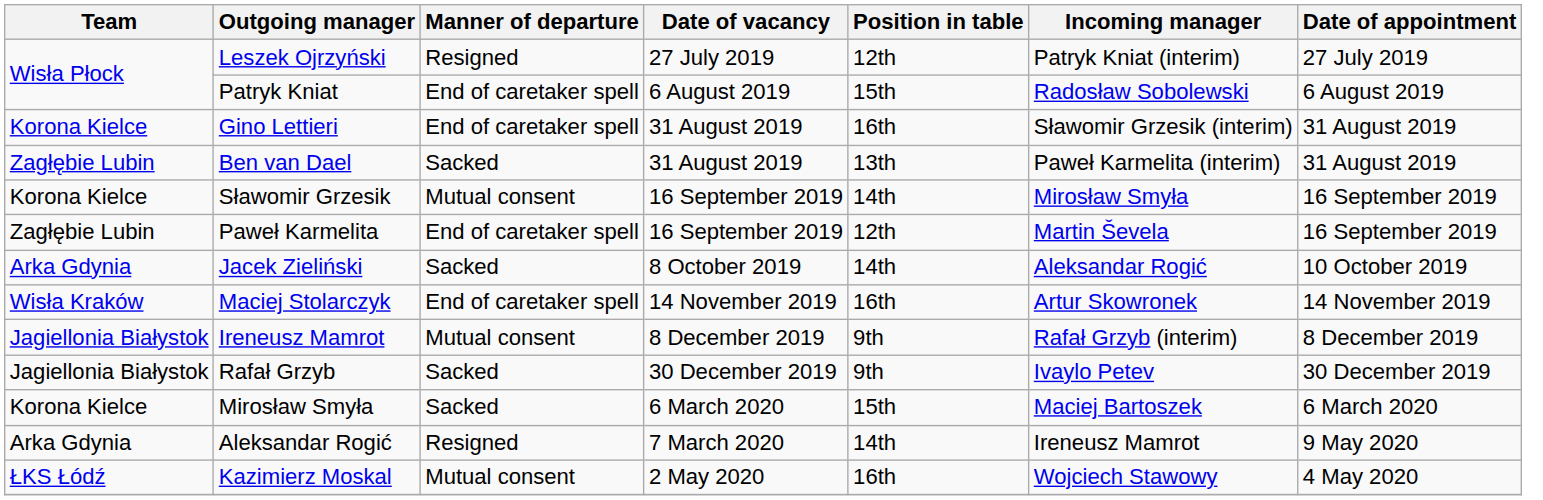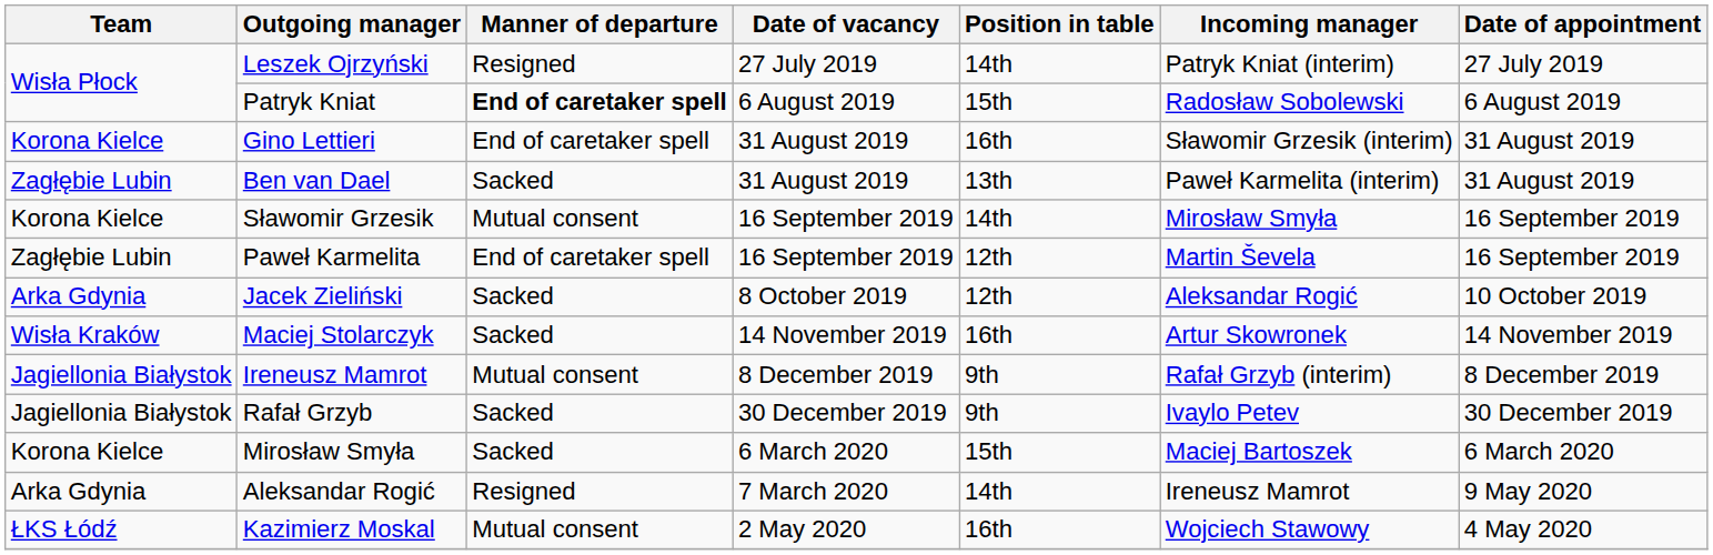Leszek Ojrzyński | Position in table: 12th -> 14th
Patryk Kniat | Manner of departure: normal -> bold
Jacek Zieliński | Position in table: 14th -> 12th
Maciej Stolarczyk | Manner of departure: End of caretaker spell -> Sacked
